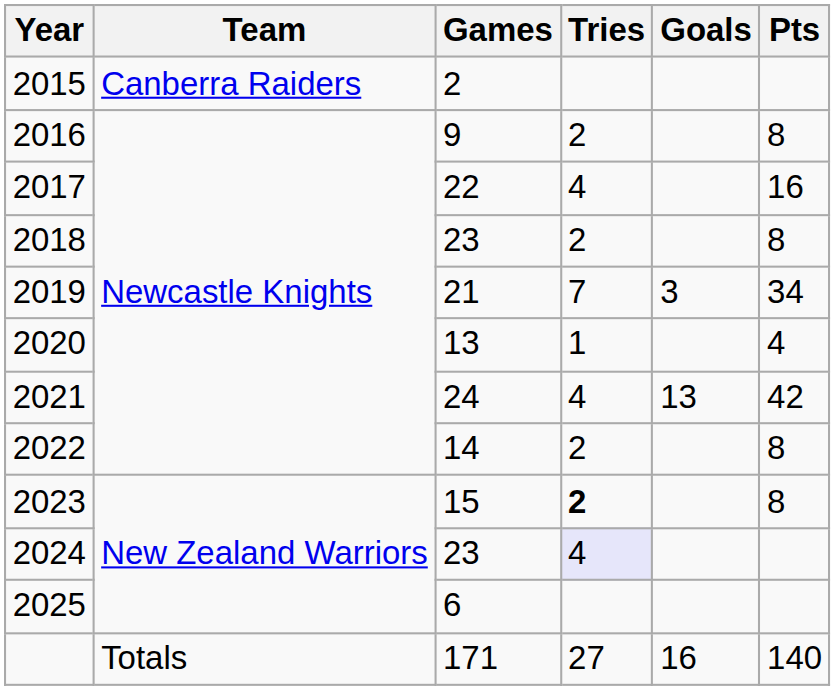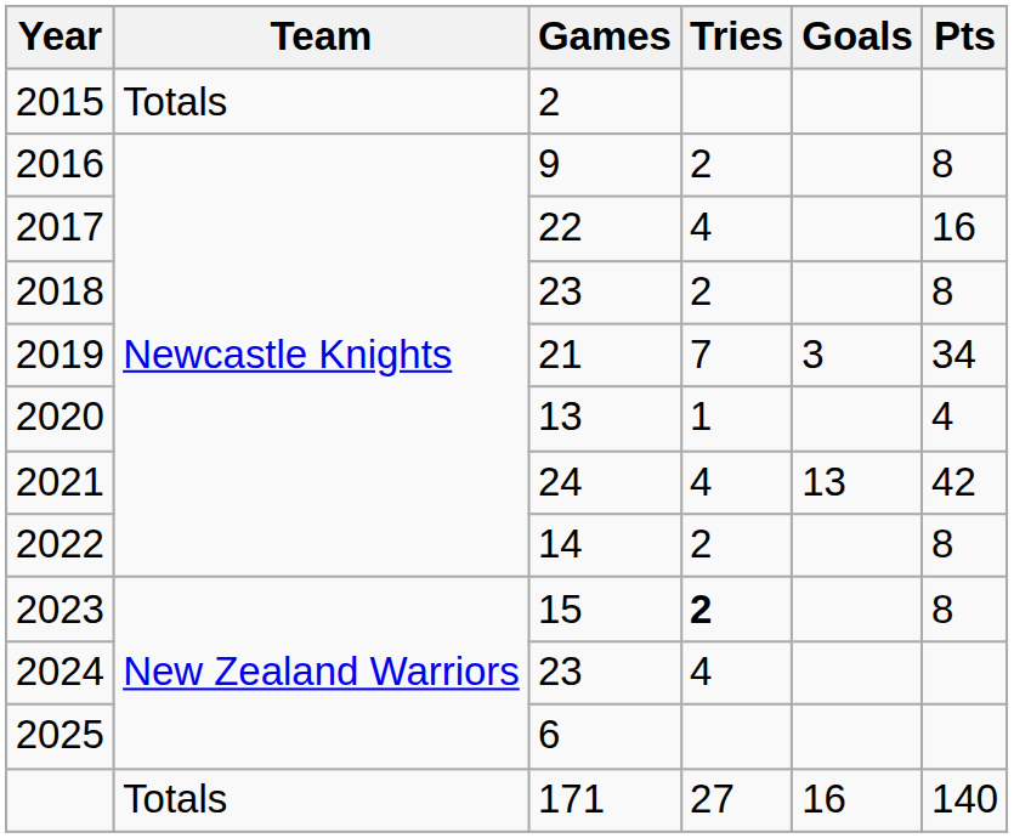2015 | Team: Canberra Raiders -> Totals
2024 | Tries: lavender background -> no background
